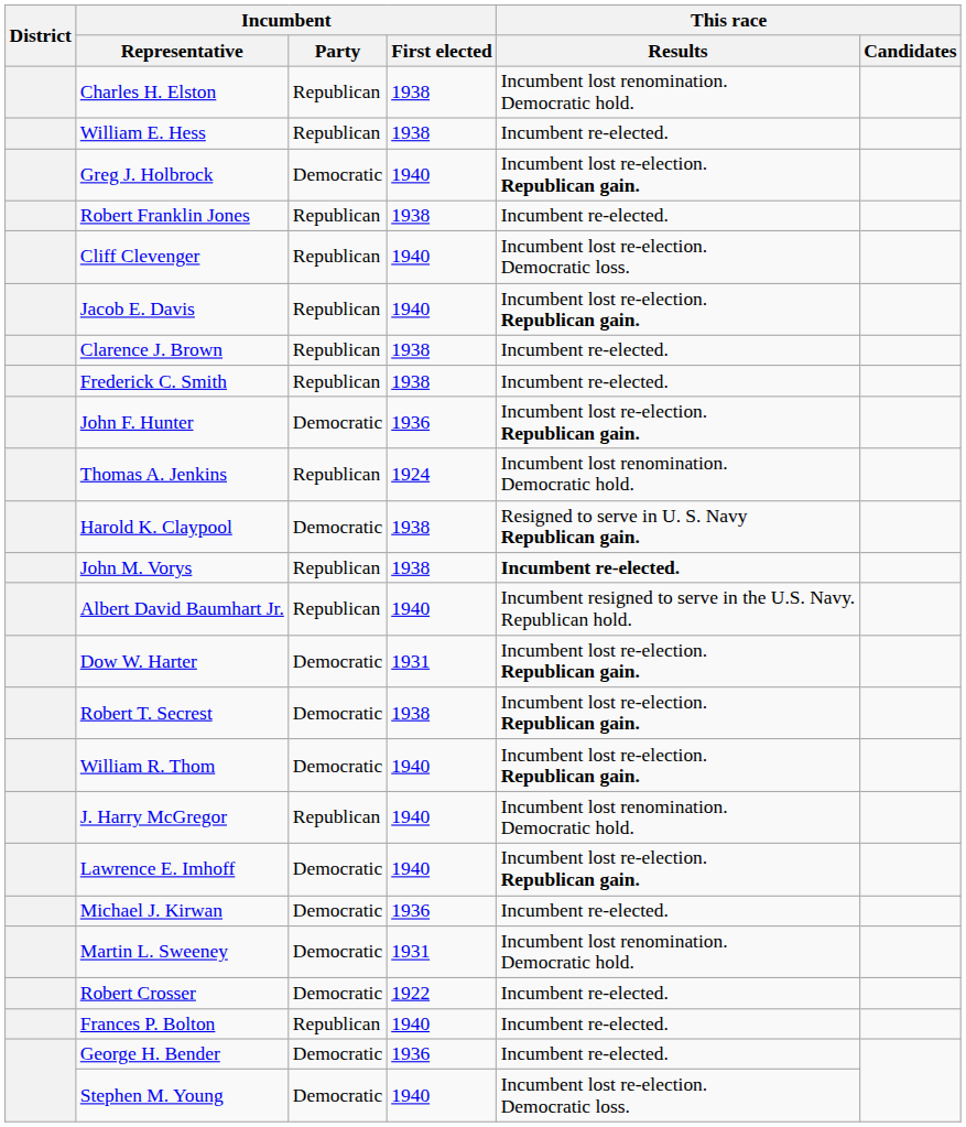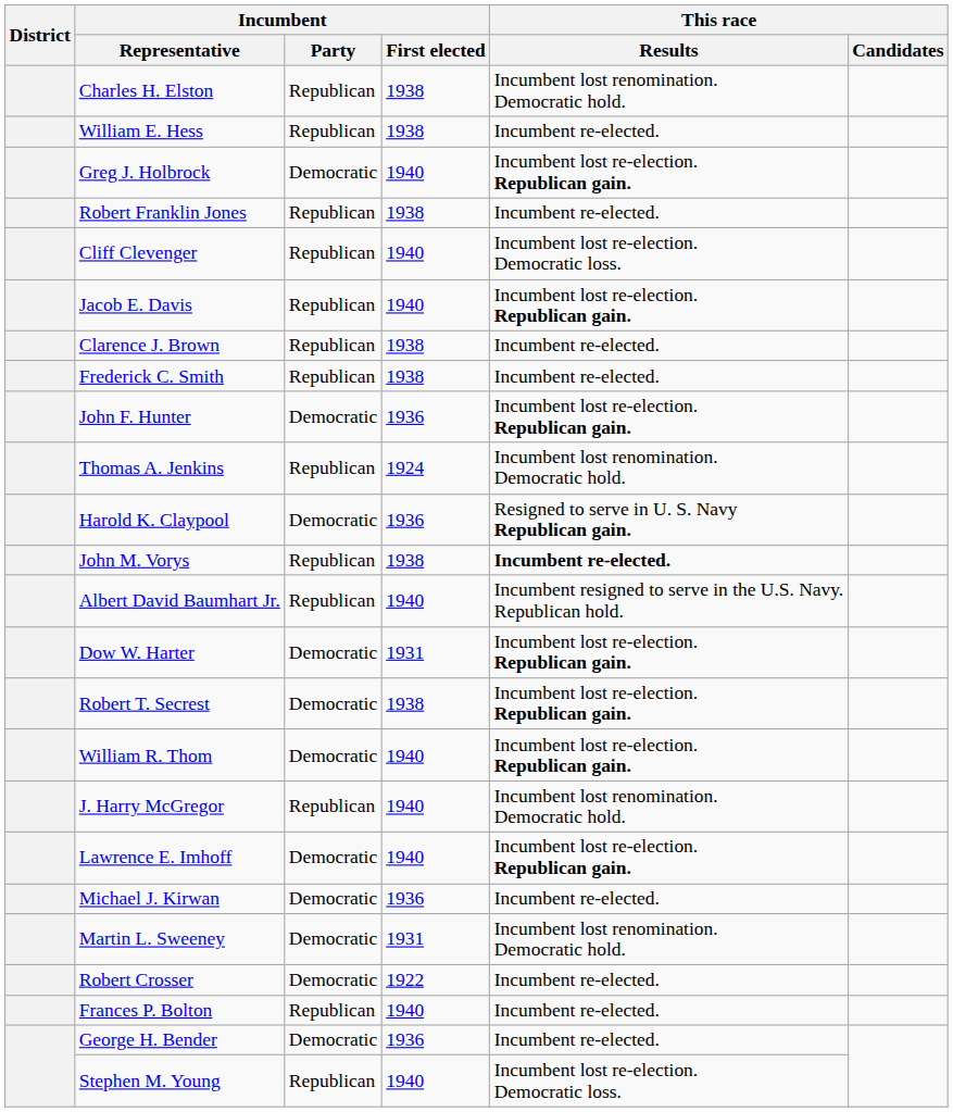Harold K. Claypool | Incumbent / First elected: 1938 -> 1936
Stephen M. Young | Incumbent / Party: Democratic -> Republican
